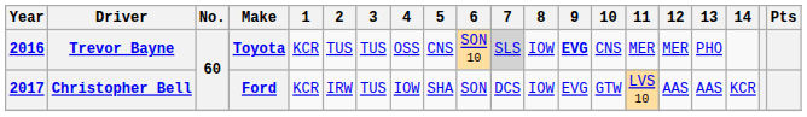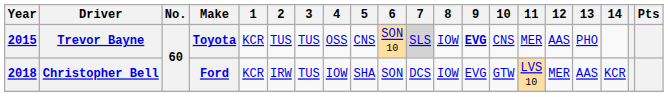Trevor Bayne | Year: 2016 -> 2015
Trevor Bayne | 12: MER -> AAS
Christopher Bell | Year: 2017 -> 2018
Christopher Bell | 12: AAS -> MER
